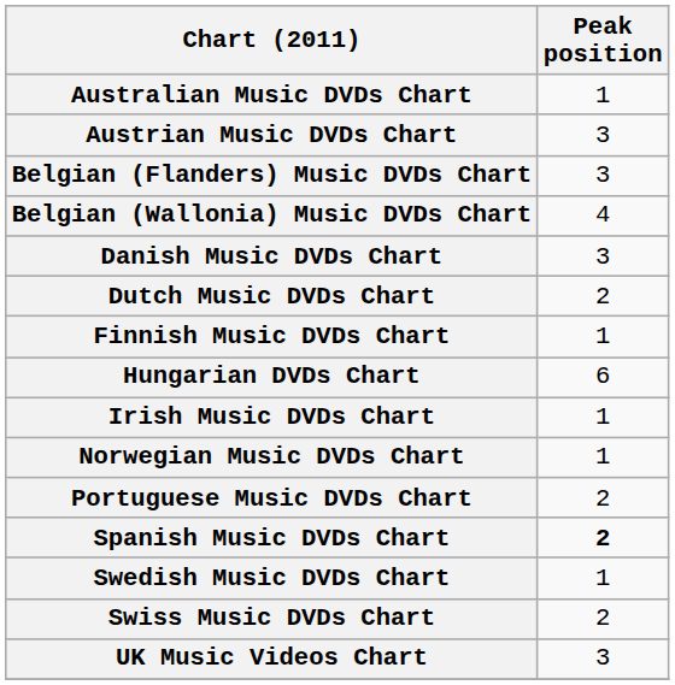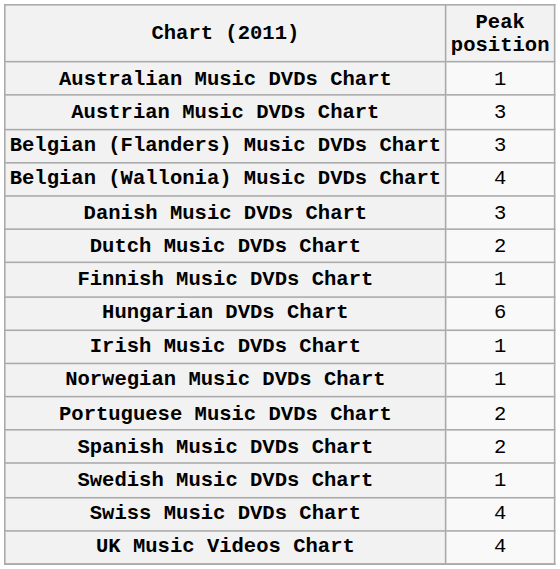Spanish Music DVDs Chart | Peak position: bold -> normal
Swiss Music DVDs Chart | Peak position: 2 -> 4
UK Music Videos Chart | Peak position: 3 -> 4
